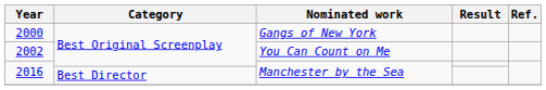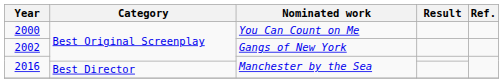2000 | Nominated work: Gangs of New York -> You Can Count on Me
2002 | Nominated work: You Can Count on Me -> Gangs of New York
